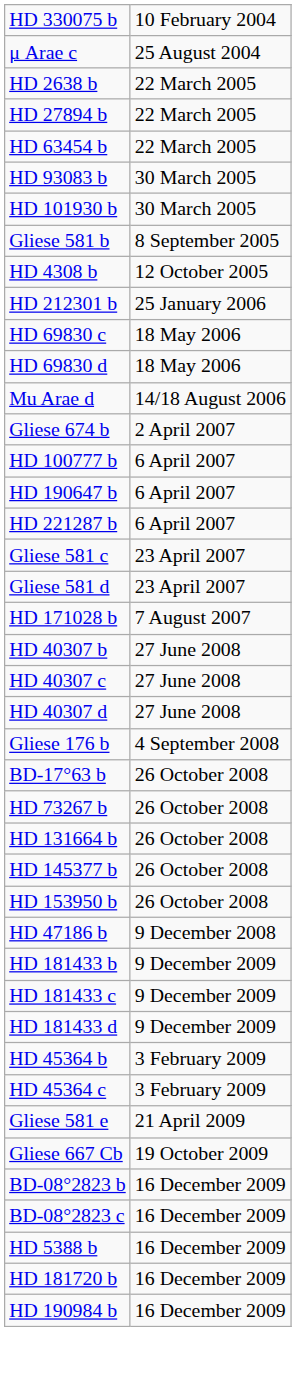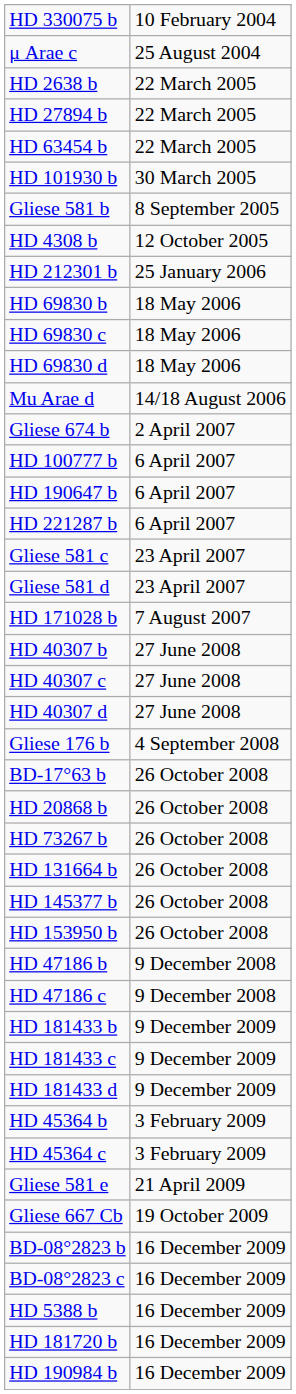- row: HD 93083 b | 30 March 2005
+ row: HD 69830 b | 18 May 2006
+ row: HD 20868 b | 26 October 2008
+ row: HD 47186 c | 9 December 2008
